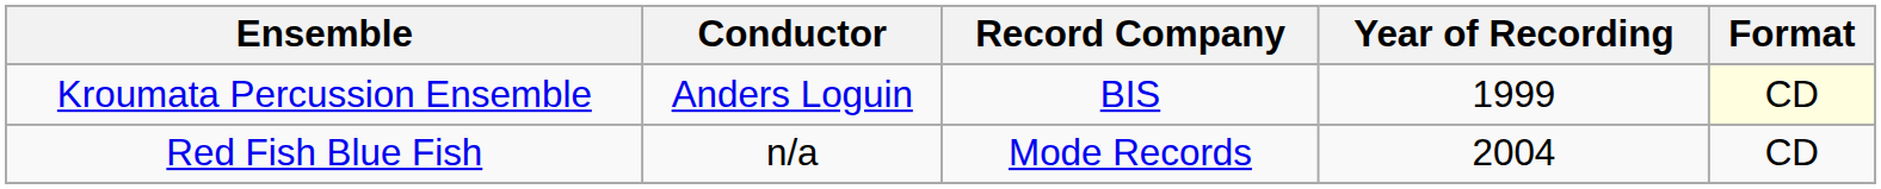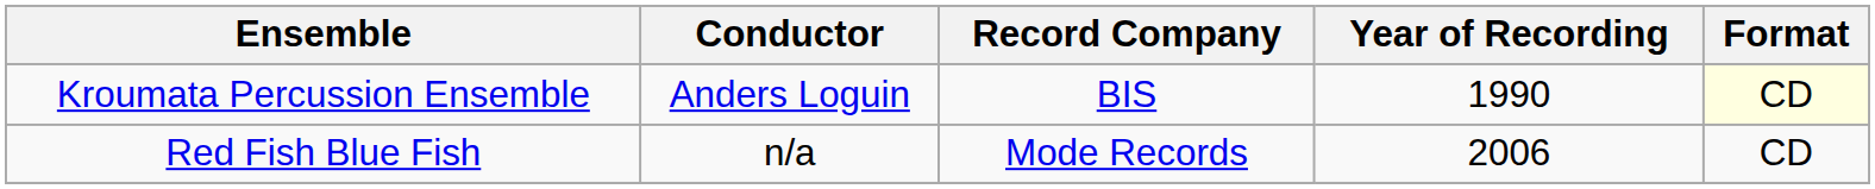Kroumata Percussion Ensemble | Year of Recording: 1999 -> 1990
Red Fish Blue Fish | Year of Recording: 2004 -> 2006
